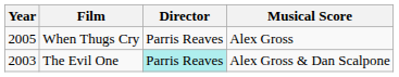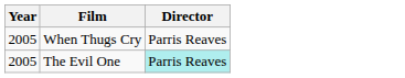- column: Musical Score | Alex Gross | Alex Gross & Dan Scalpone
The Evil One | Year: 2003 -> 2005
